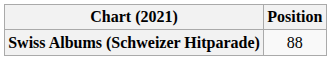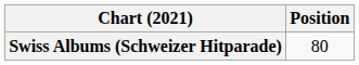Swiss Albums (Schweizer Hitparade) | Position: 88 -> 80
